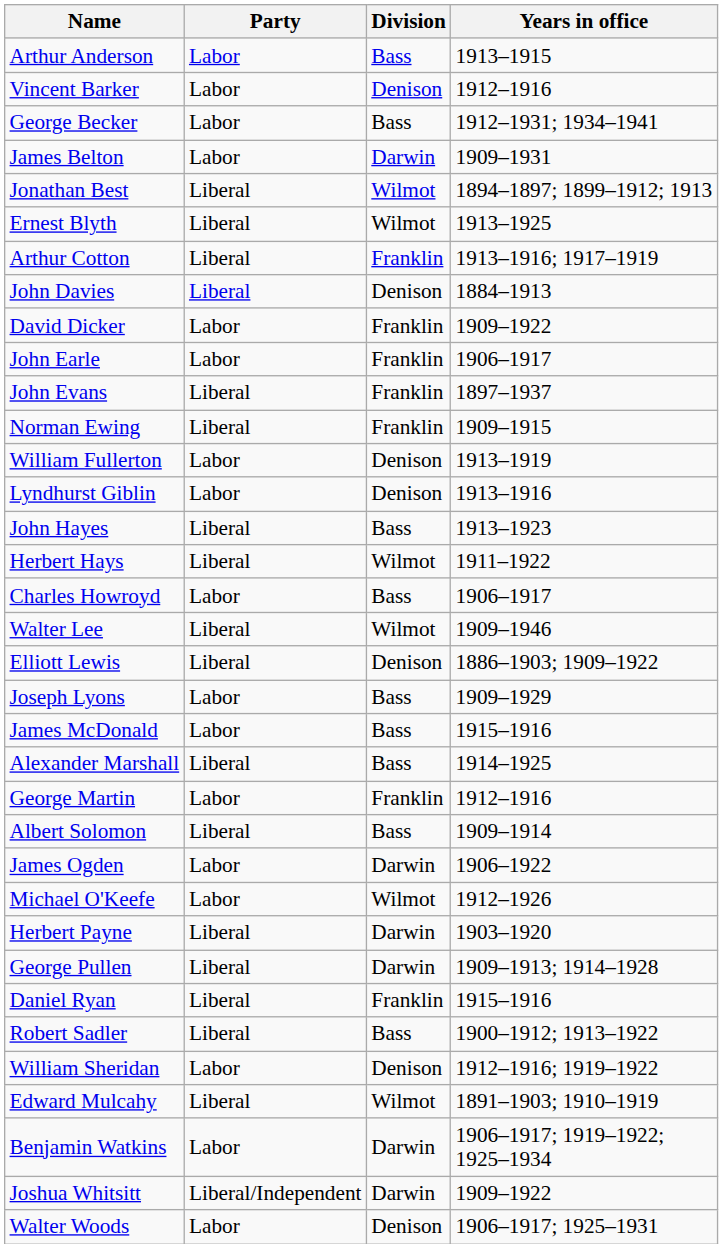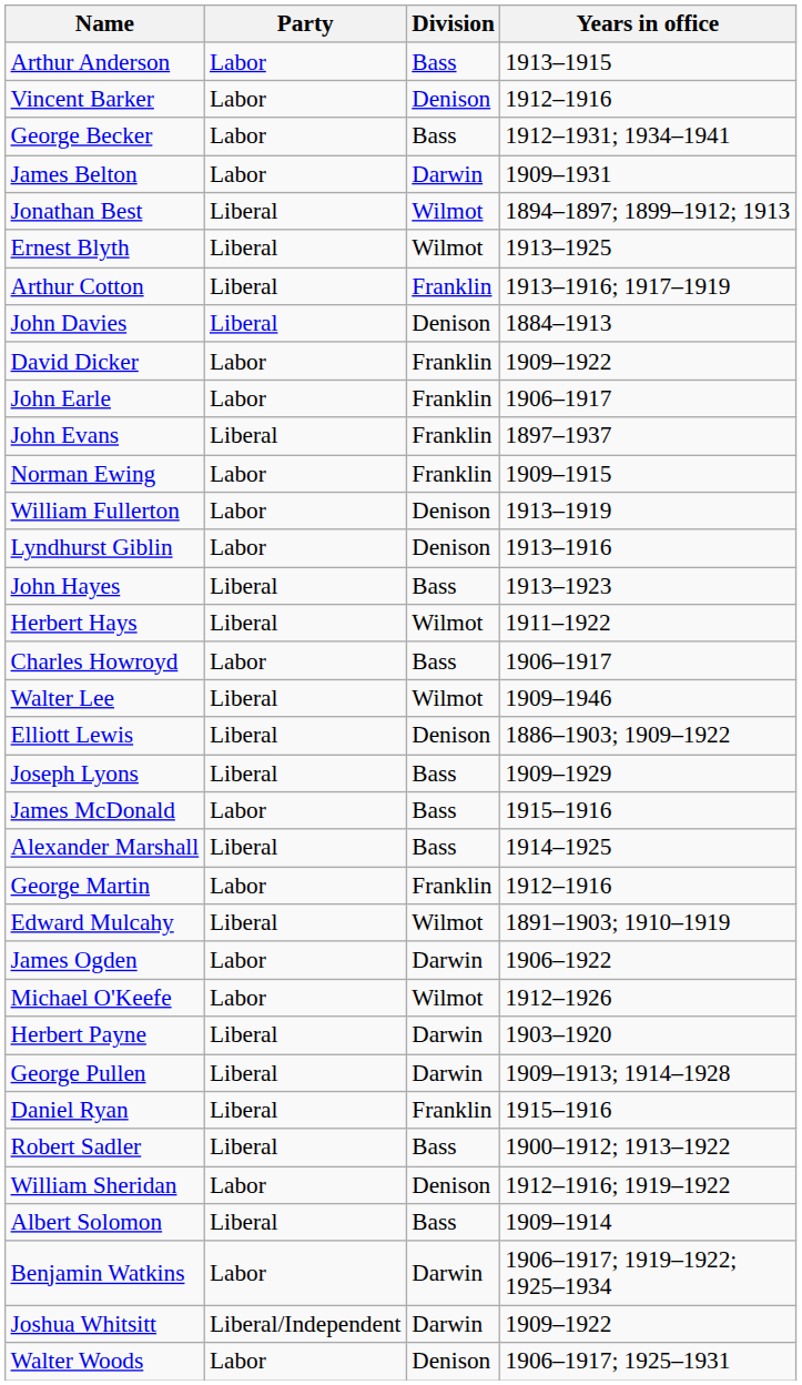Norman Ewing | Party: Liberal -> Labor
Joseph Lyons | Party: Labor -> Liberal
rows swapped: Edward Mulcahy <-> Albert Solomon
